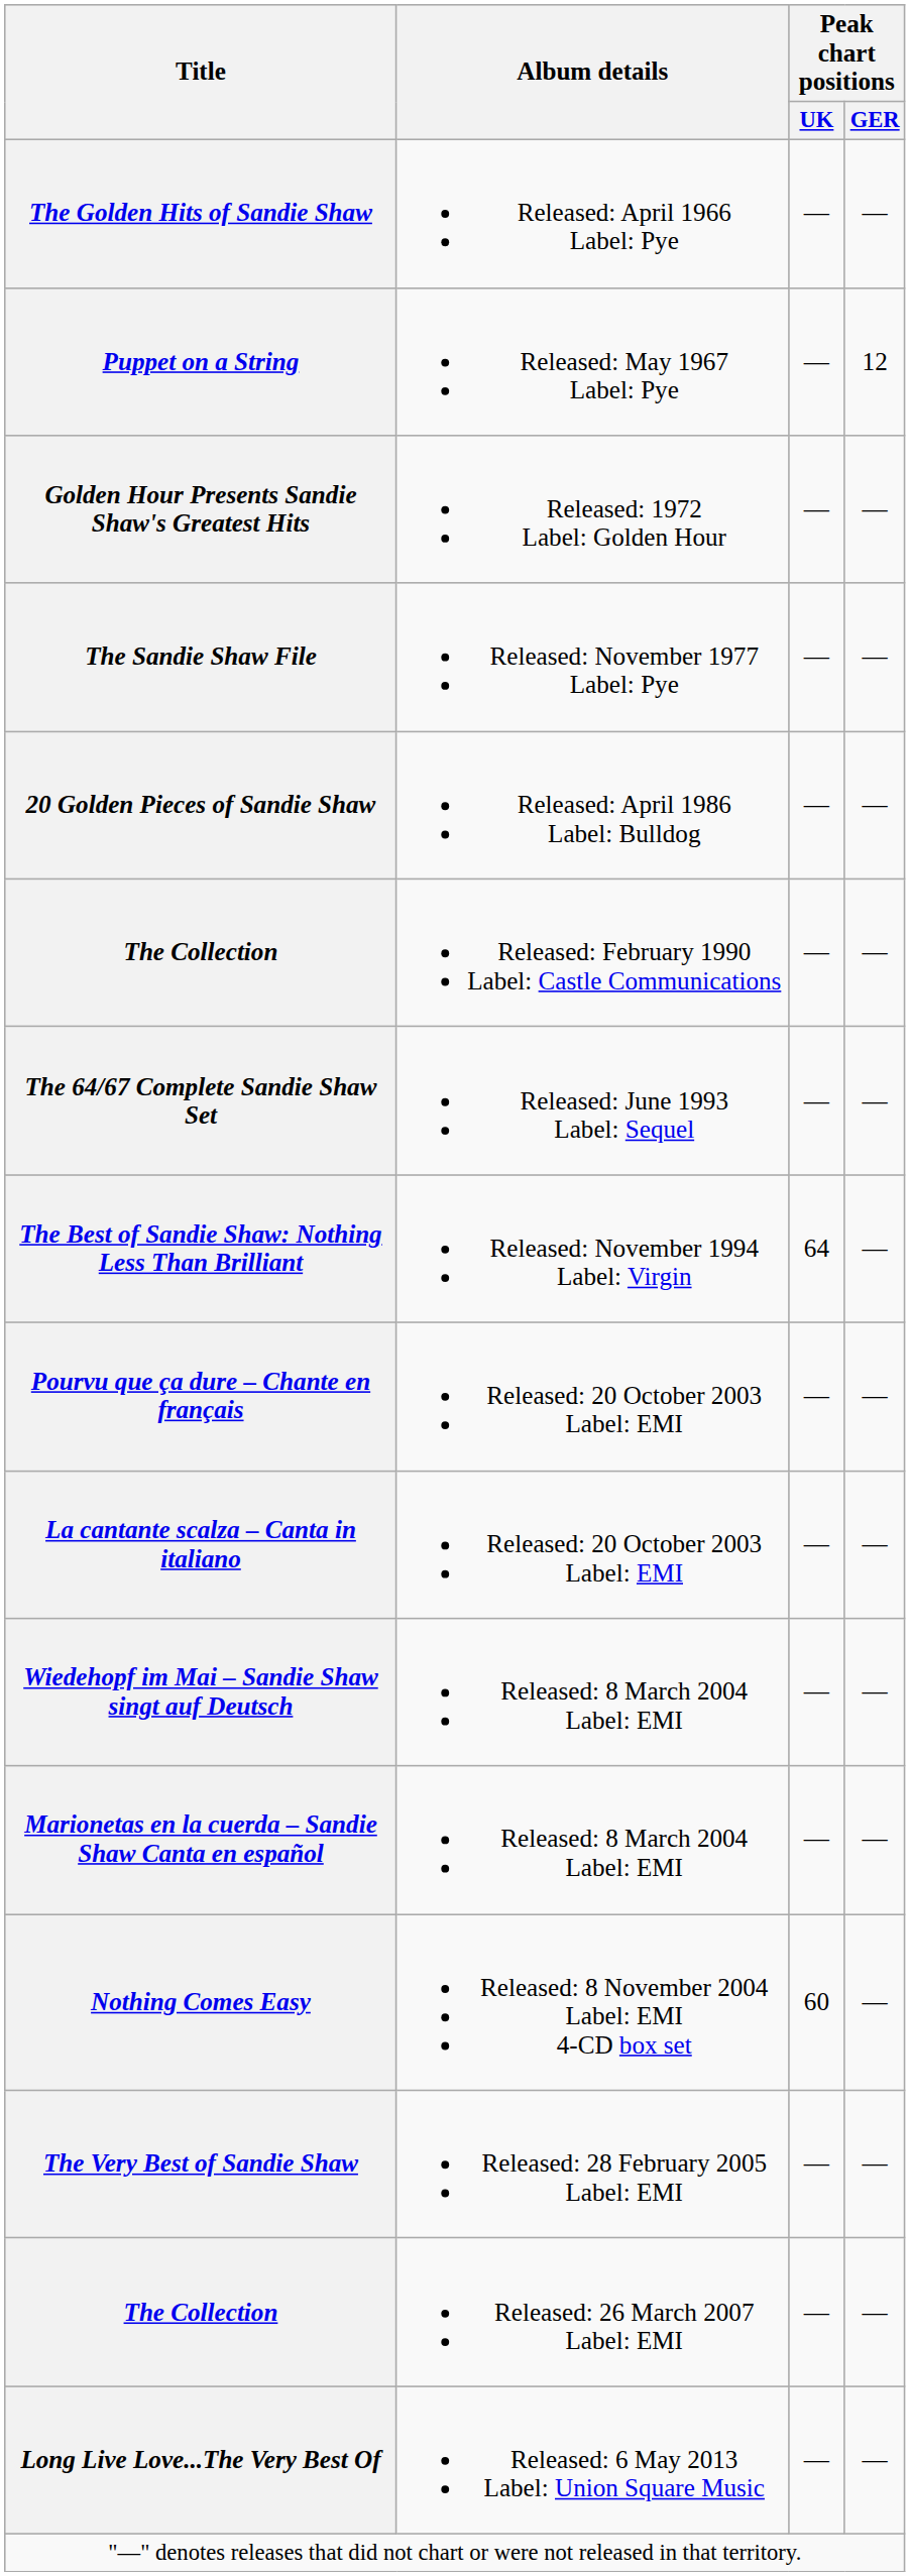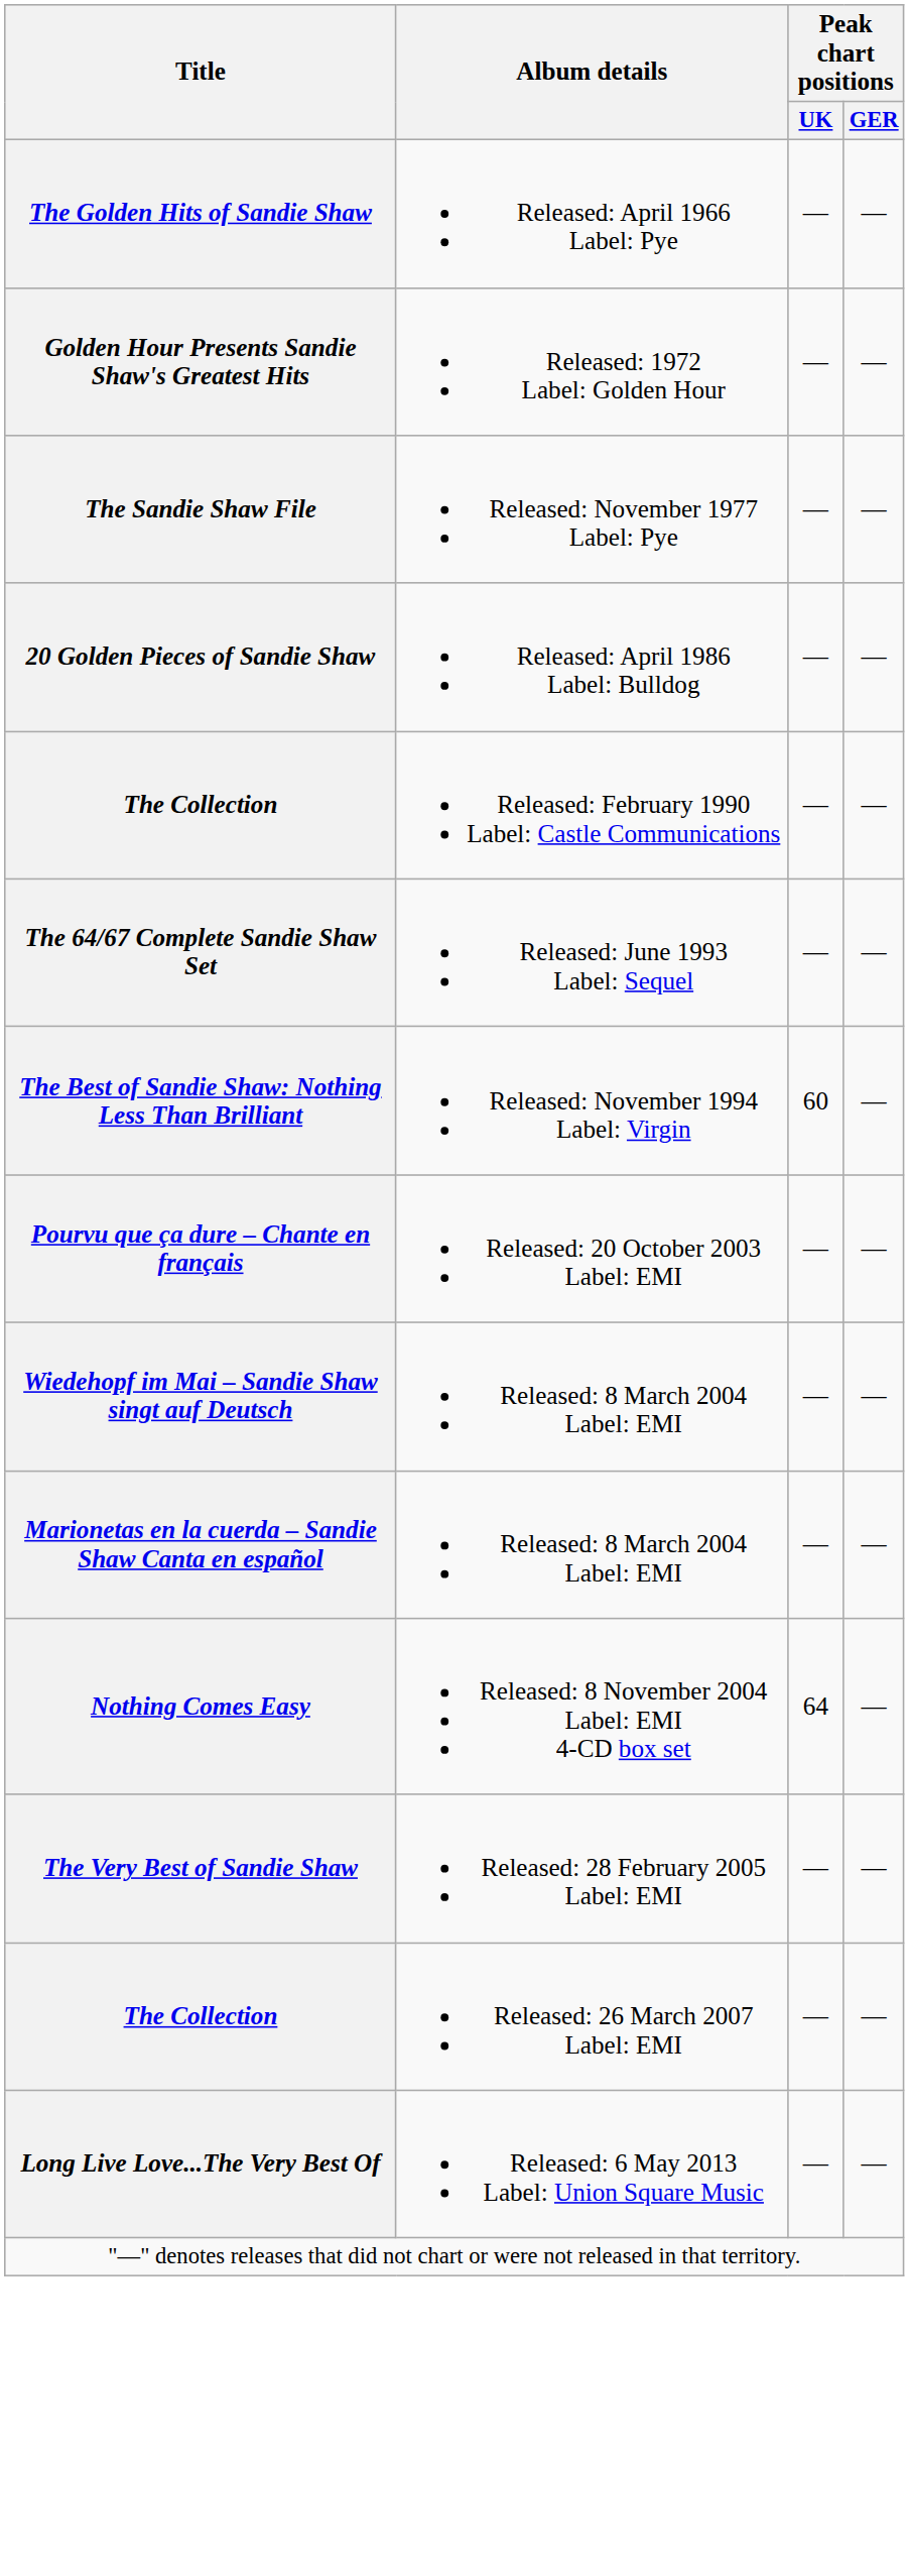- row: Puppet on a String | Released: May 1967 Label: Pye | — | 12
The Best of Sandie Shaw: Nothing Less Than Brilliant | Peak chart positions / UK: 64 -> 60
- row: La cantante scalza – Canta in italiano | Released: 20 October 2003 Label: EMI | — | —
Nothing Comes Easy | Peak chart positions / UK: 60 -> 64
